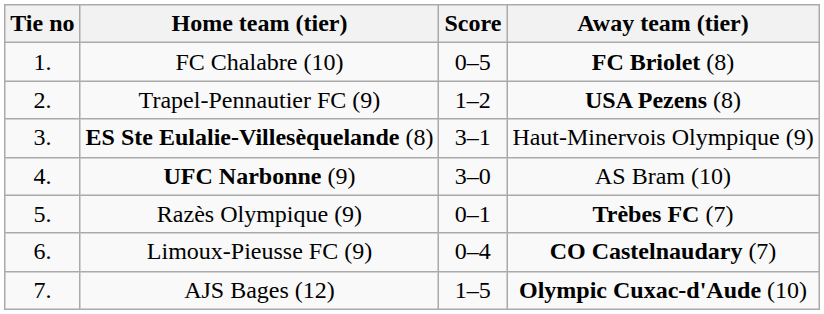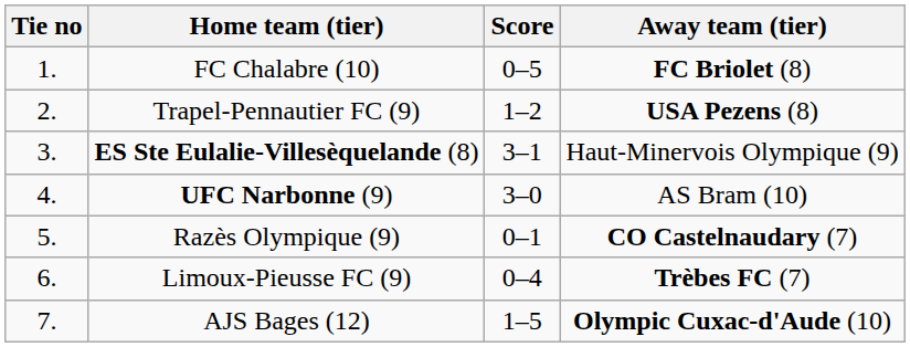Razès Olympique (9) | Away team (tier): Trèbes FC (7) -> CO Castelnaudary (7)
Limoux-Pieusse FC (9) | Away team (tier): CO Castelnaudary (7) -> Trèbes FC (7)
